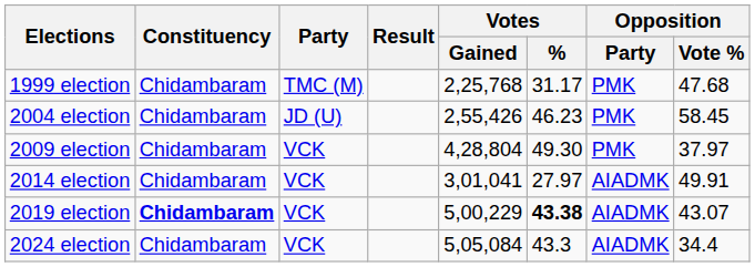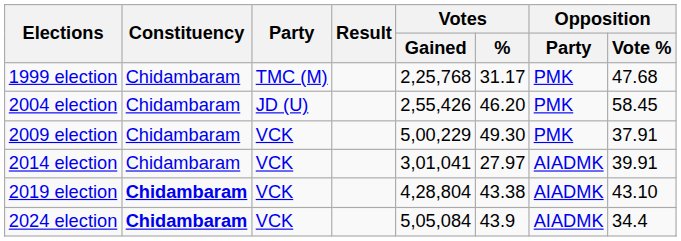2004 election | Votes / %: 46.23 -> 46.20
2009 election | Votes / Gained: 4,28,804 -> 5,00,229
2009 election | Opposition / Vote %: 37.97 -> 37.91
2014 election | Opposition / Vote %: 49.91 -> 39.91
2019 election | Votes / Gained: 5,00,229 -> 4,28,804
2019 election | Votes / %: bold -> normal
2019 election | Opposition / Vote %: 43.07 -> 43.10
2024 election | Constituency: normal -> bold
2024 election | Votes / %: 43.3 -> 43.9
